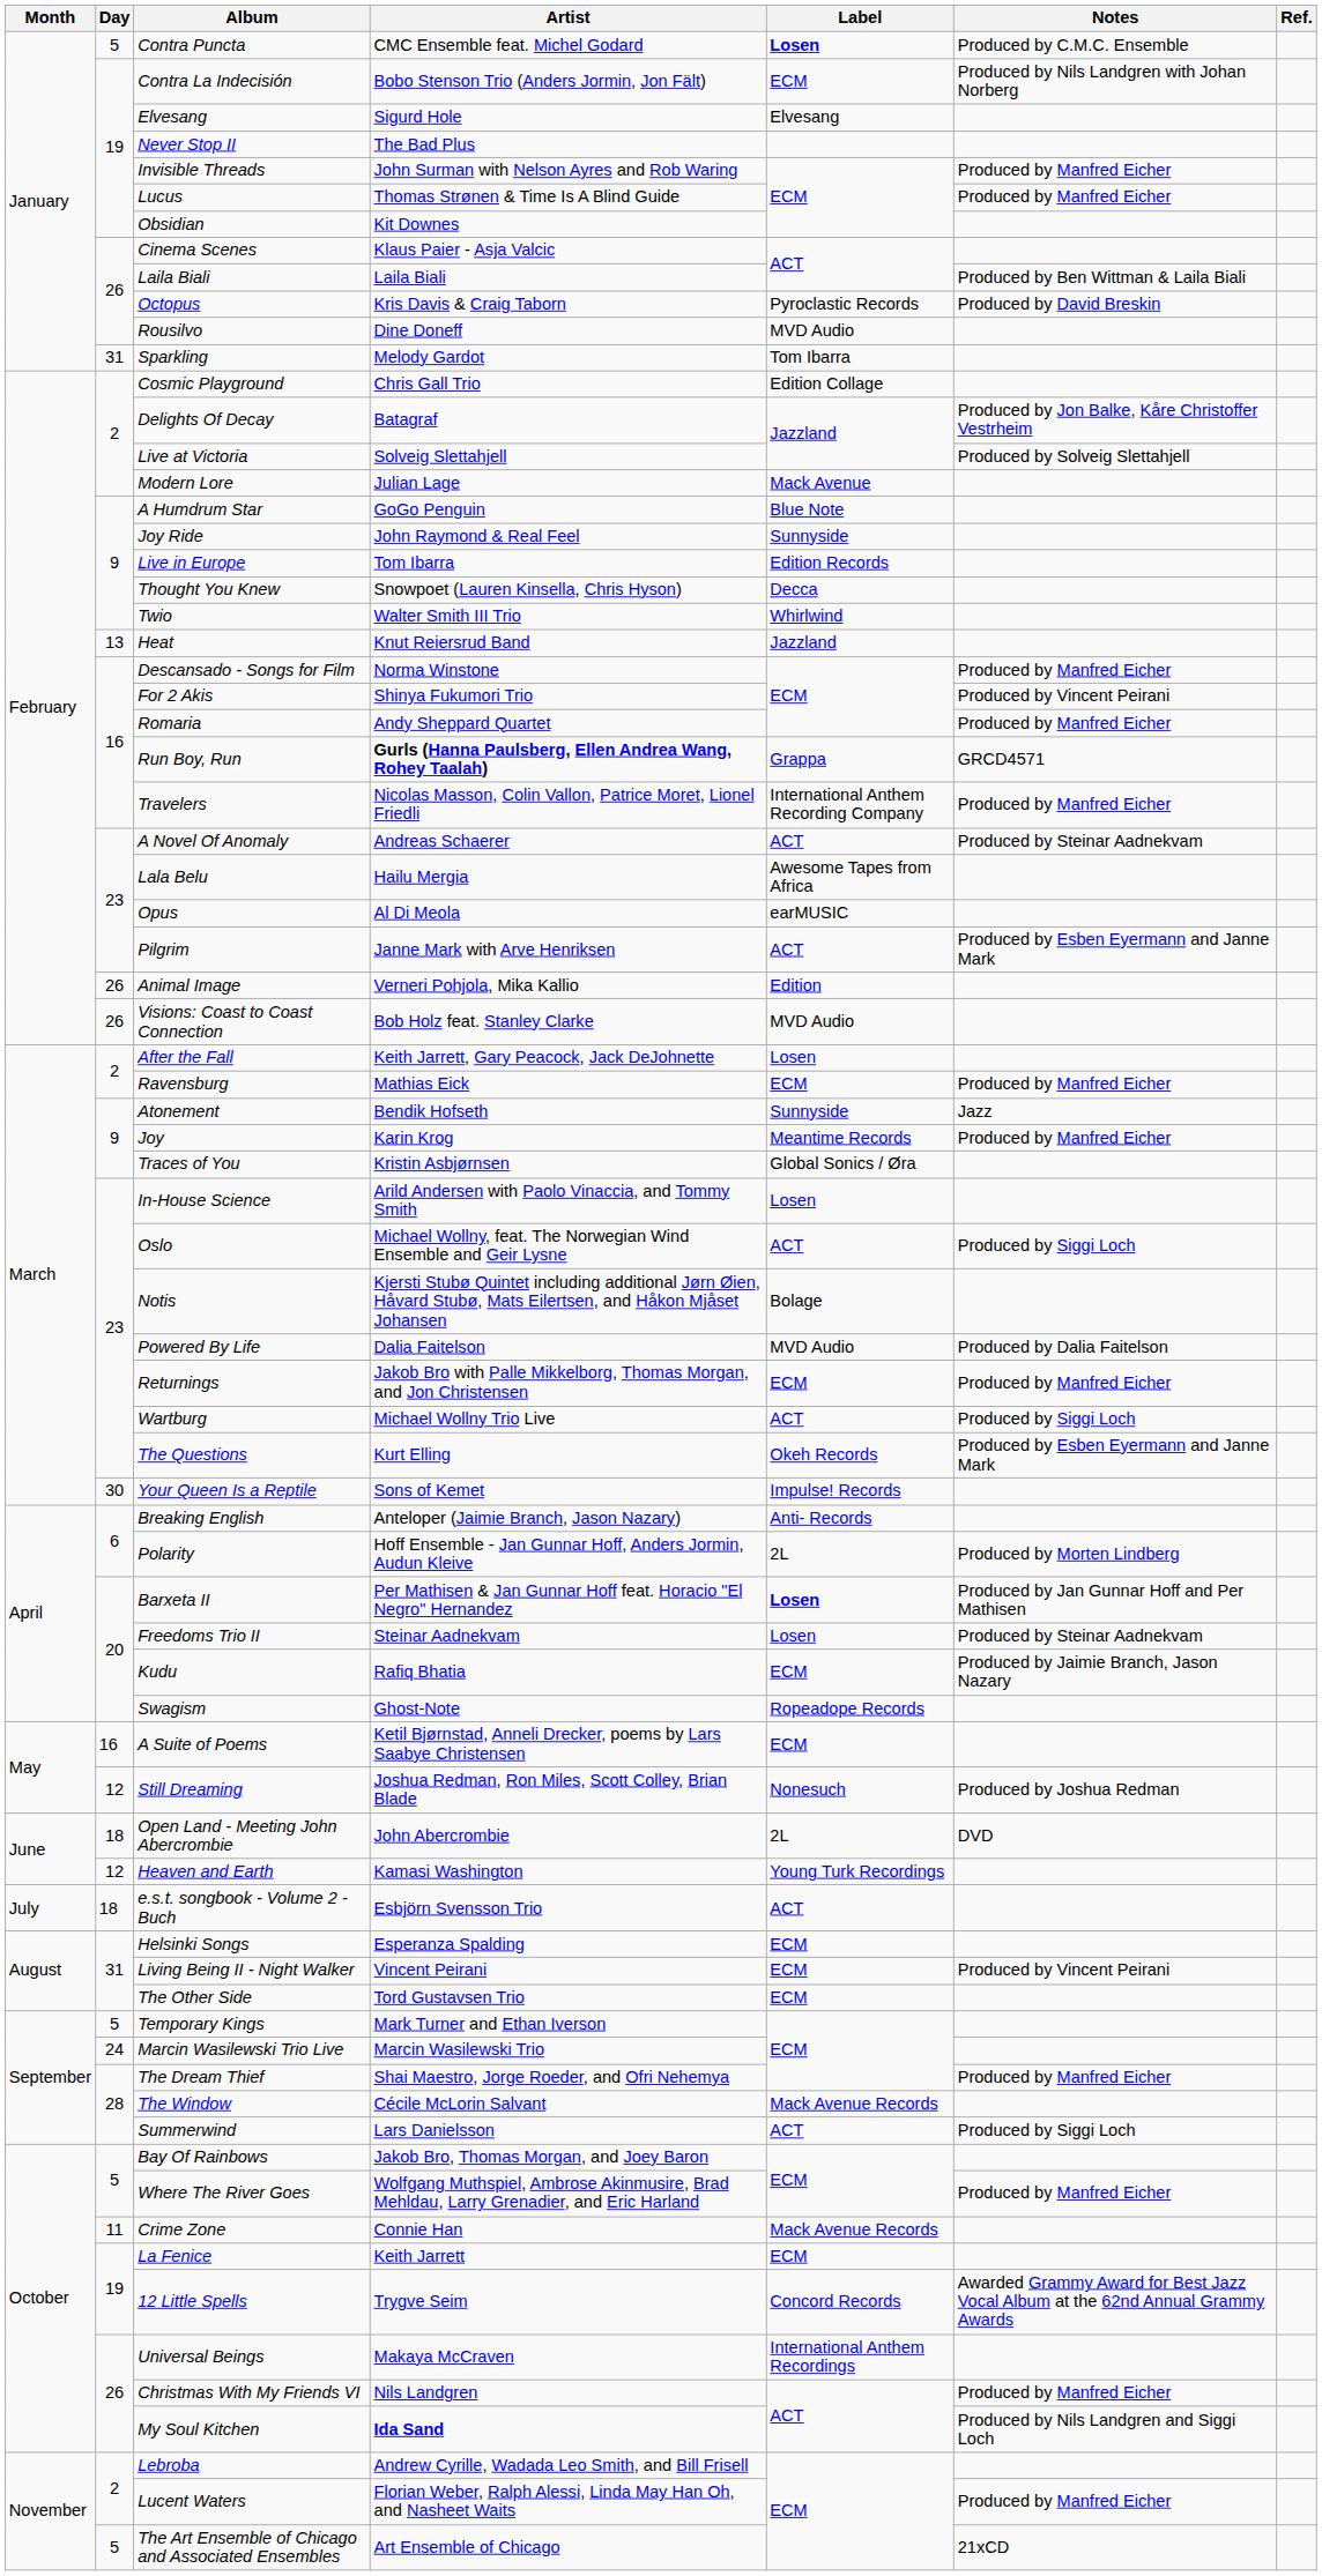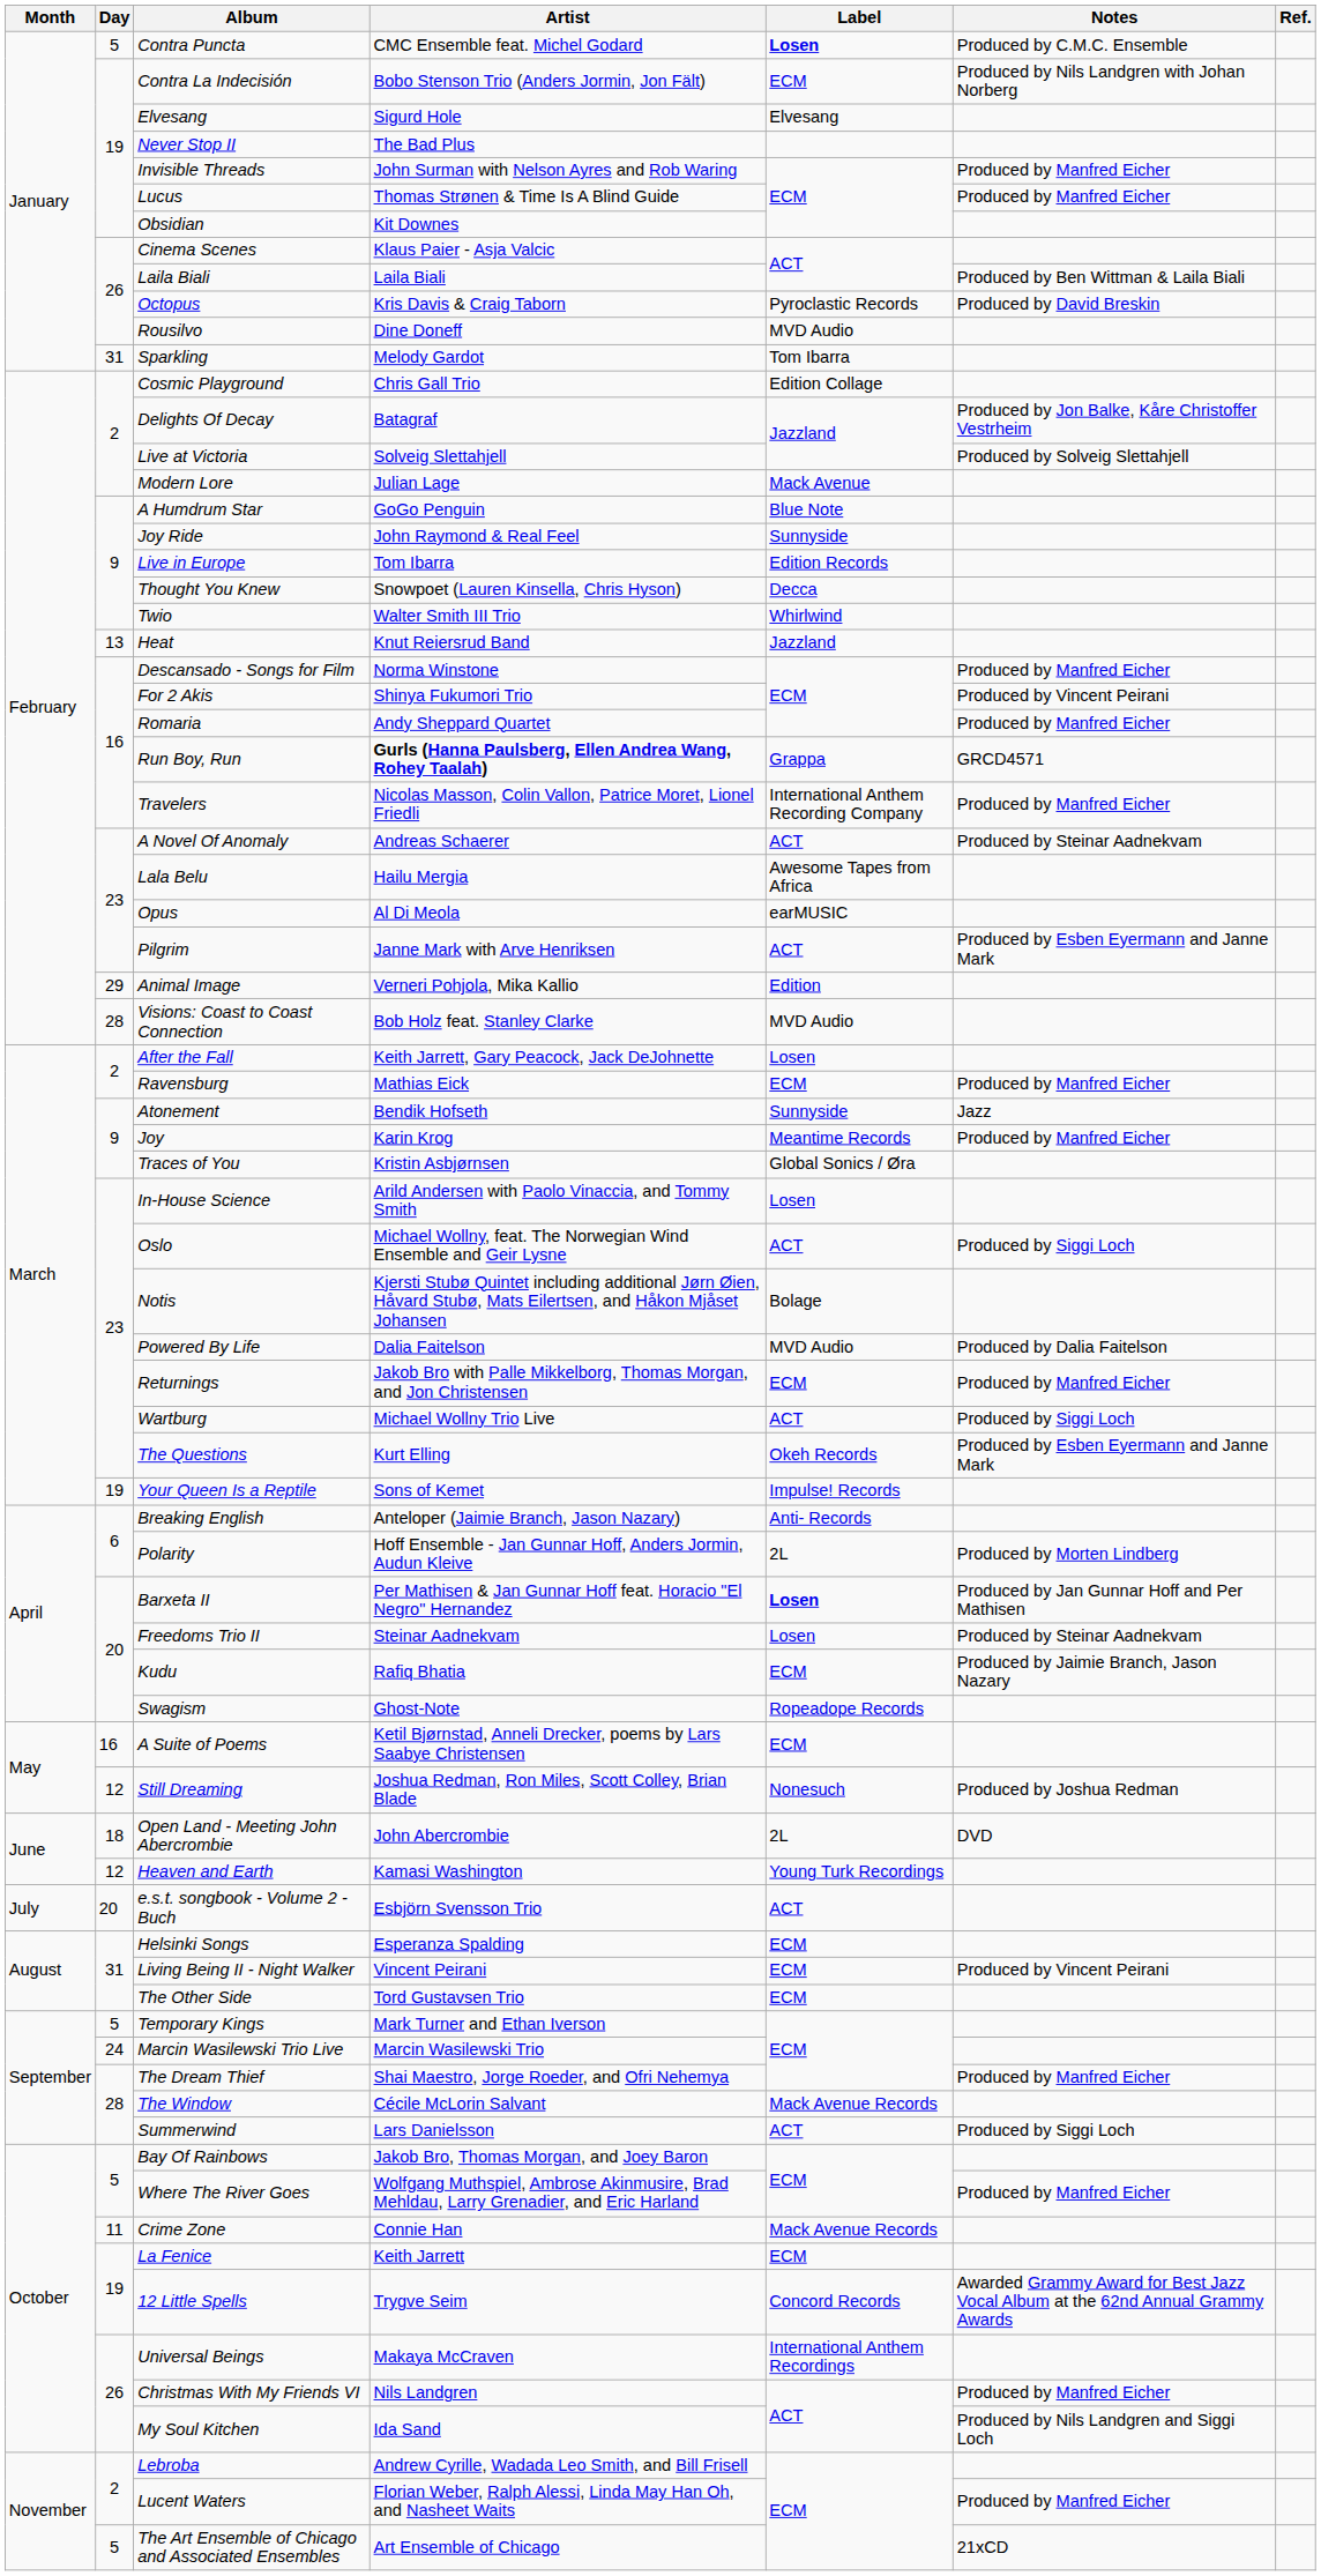Animal Image | Day: 26 -> 29
Visions: Coast to Coast Connection | Day: 26 -> 28
Your Queen Is a Reptile | Day: 30 -> 19
e.s.t. songbook - Volume 2 - Buch | Day: 18 -> 20
My Soul Kitchen | Artist: bold -> normal
